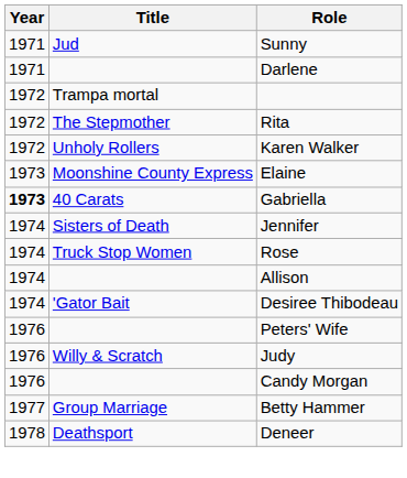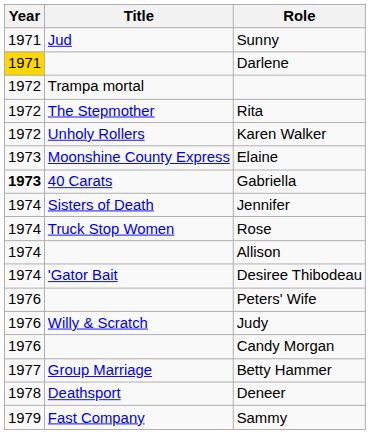Darlene | Year: no background -> gold background
+ row: 1979 | Fast Company | Sammy
